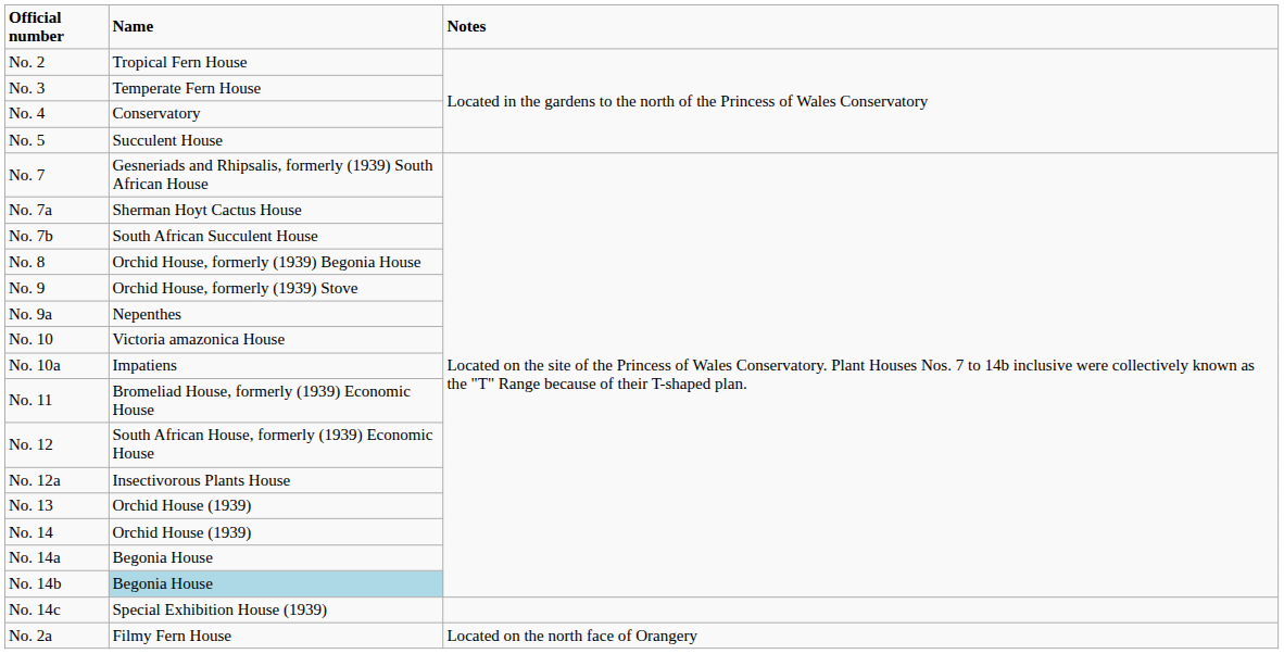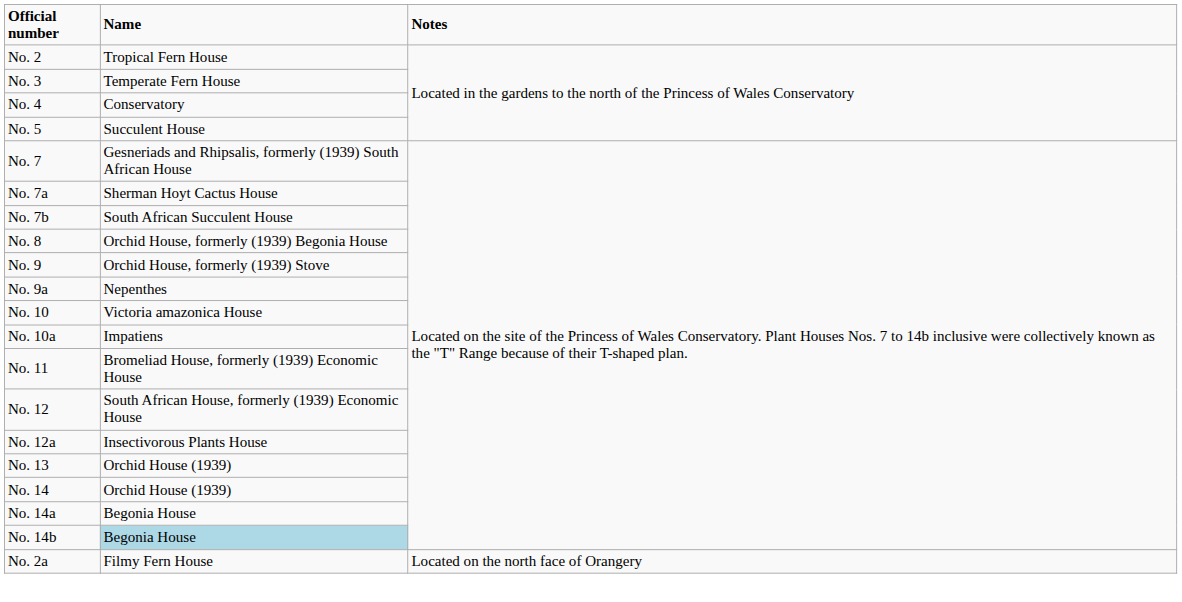- row: No. 14c | Special Exhibition House (1939)
